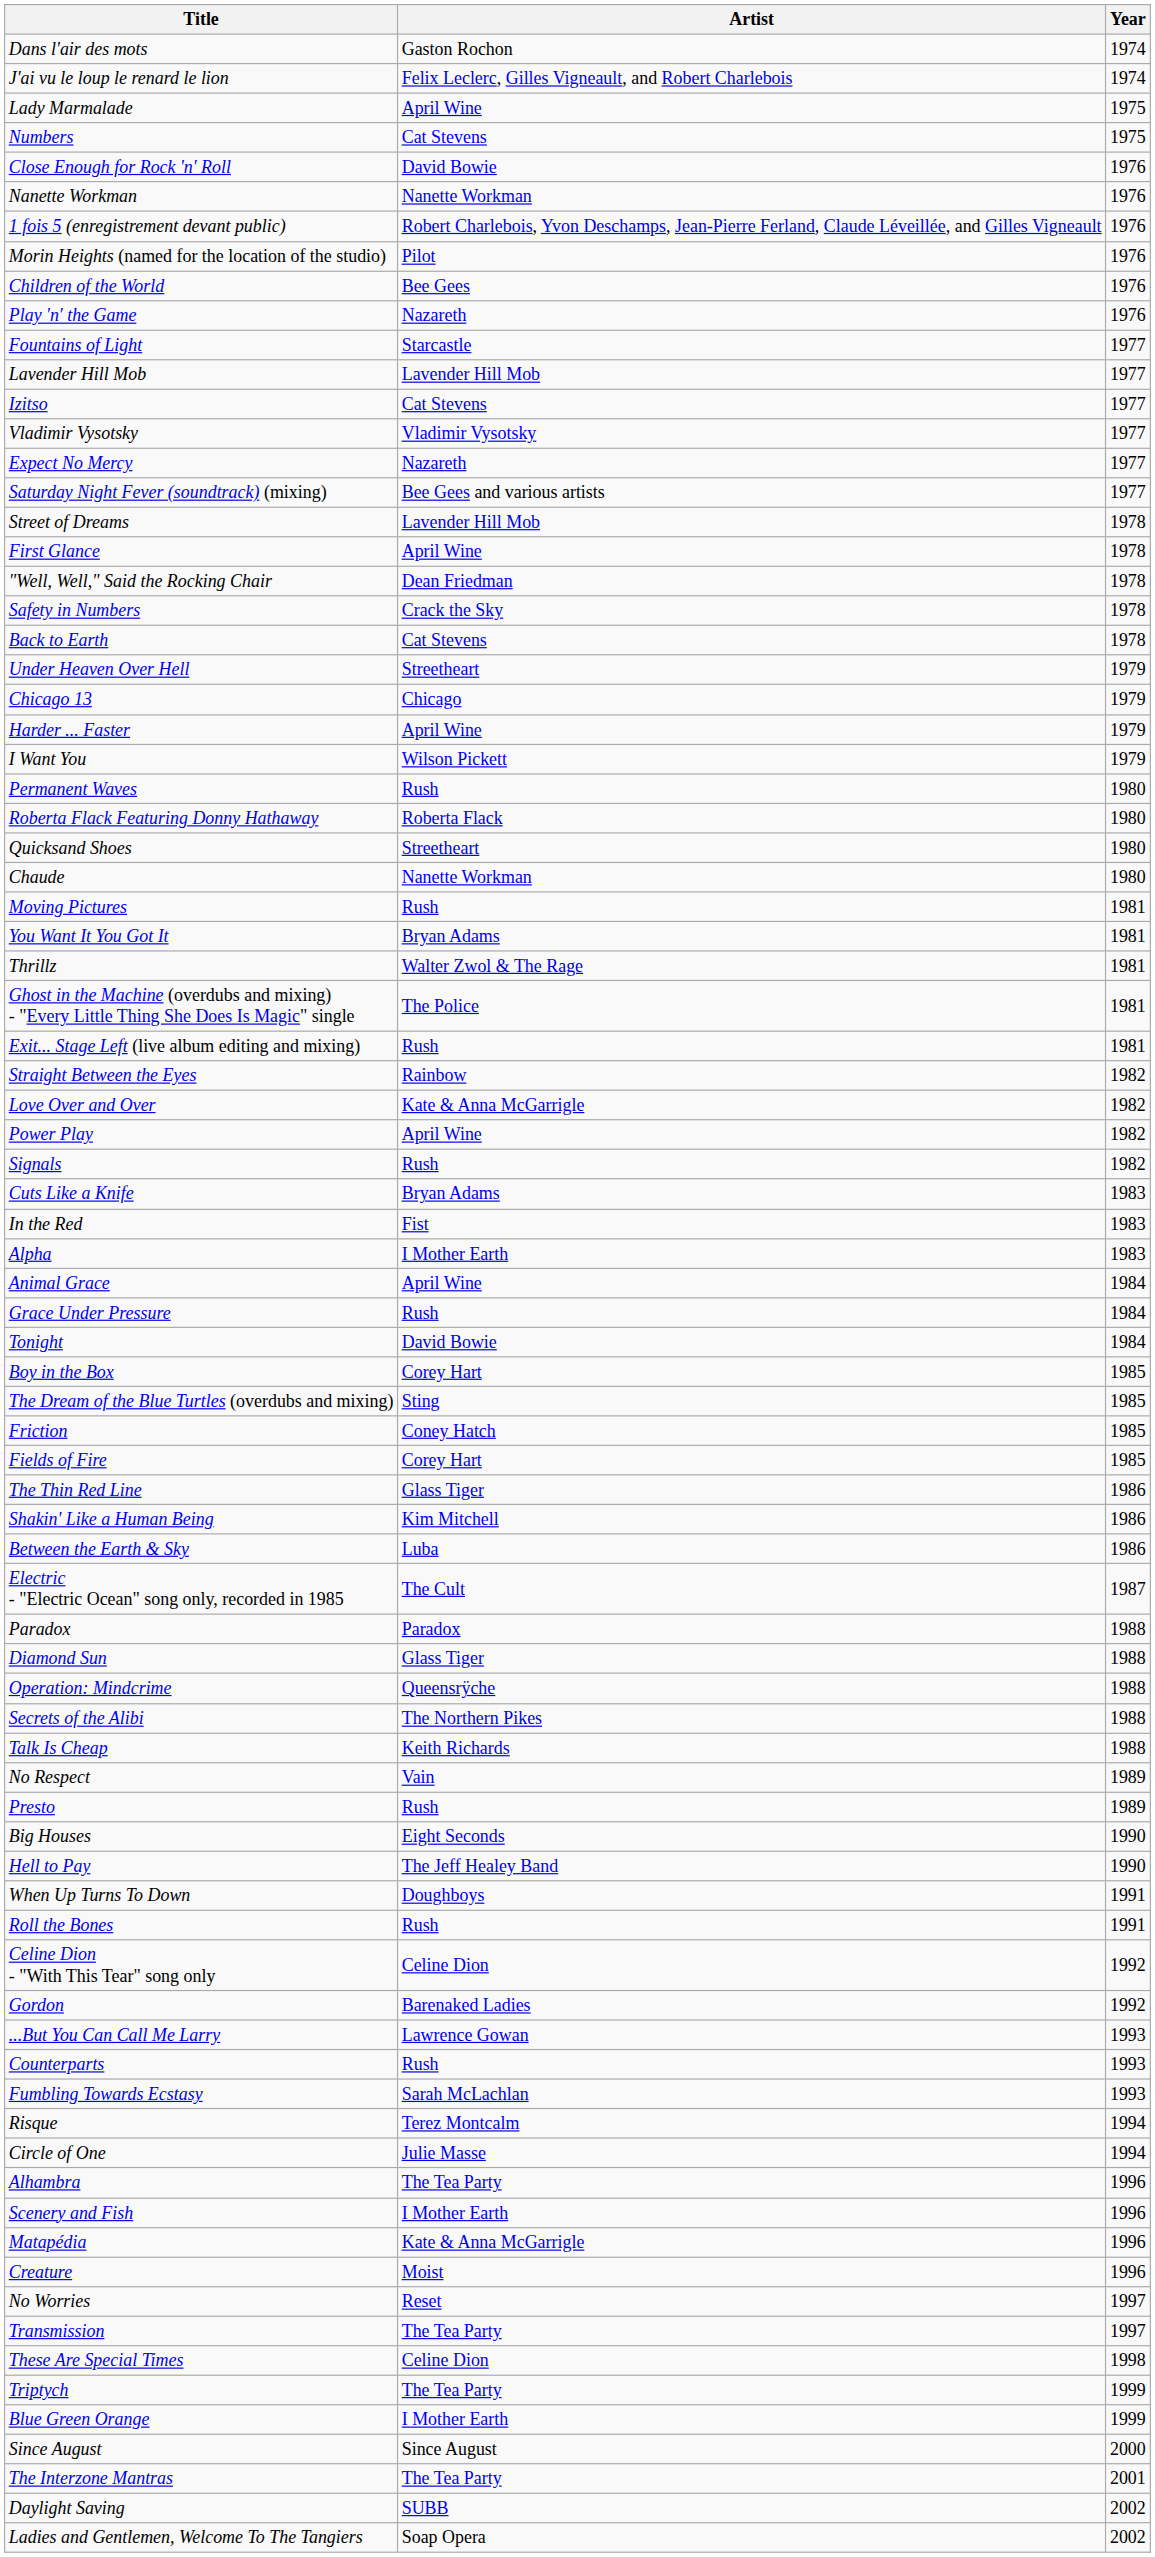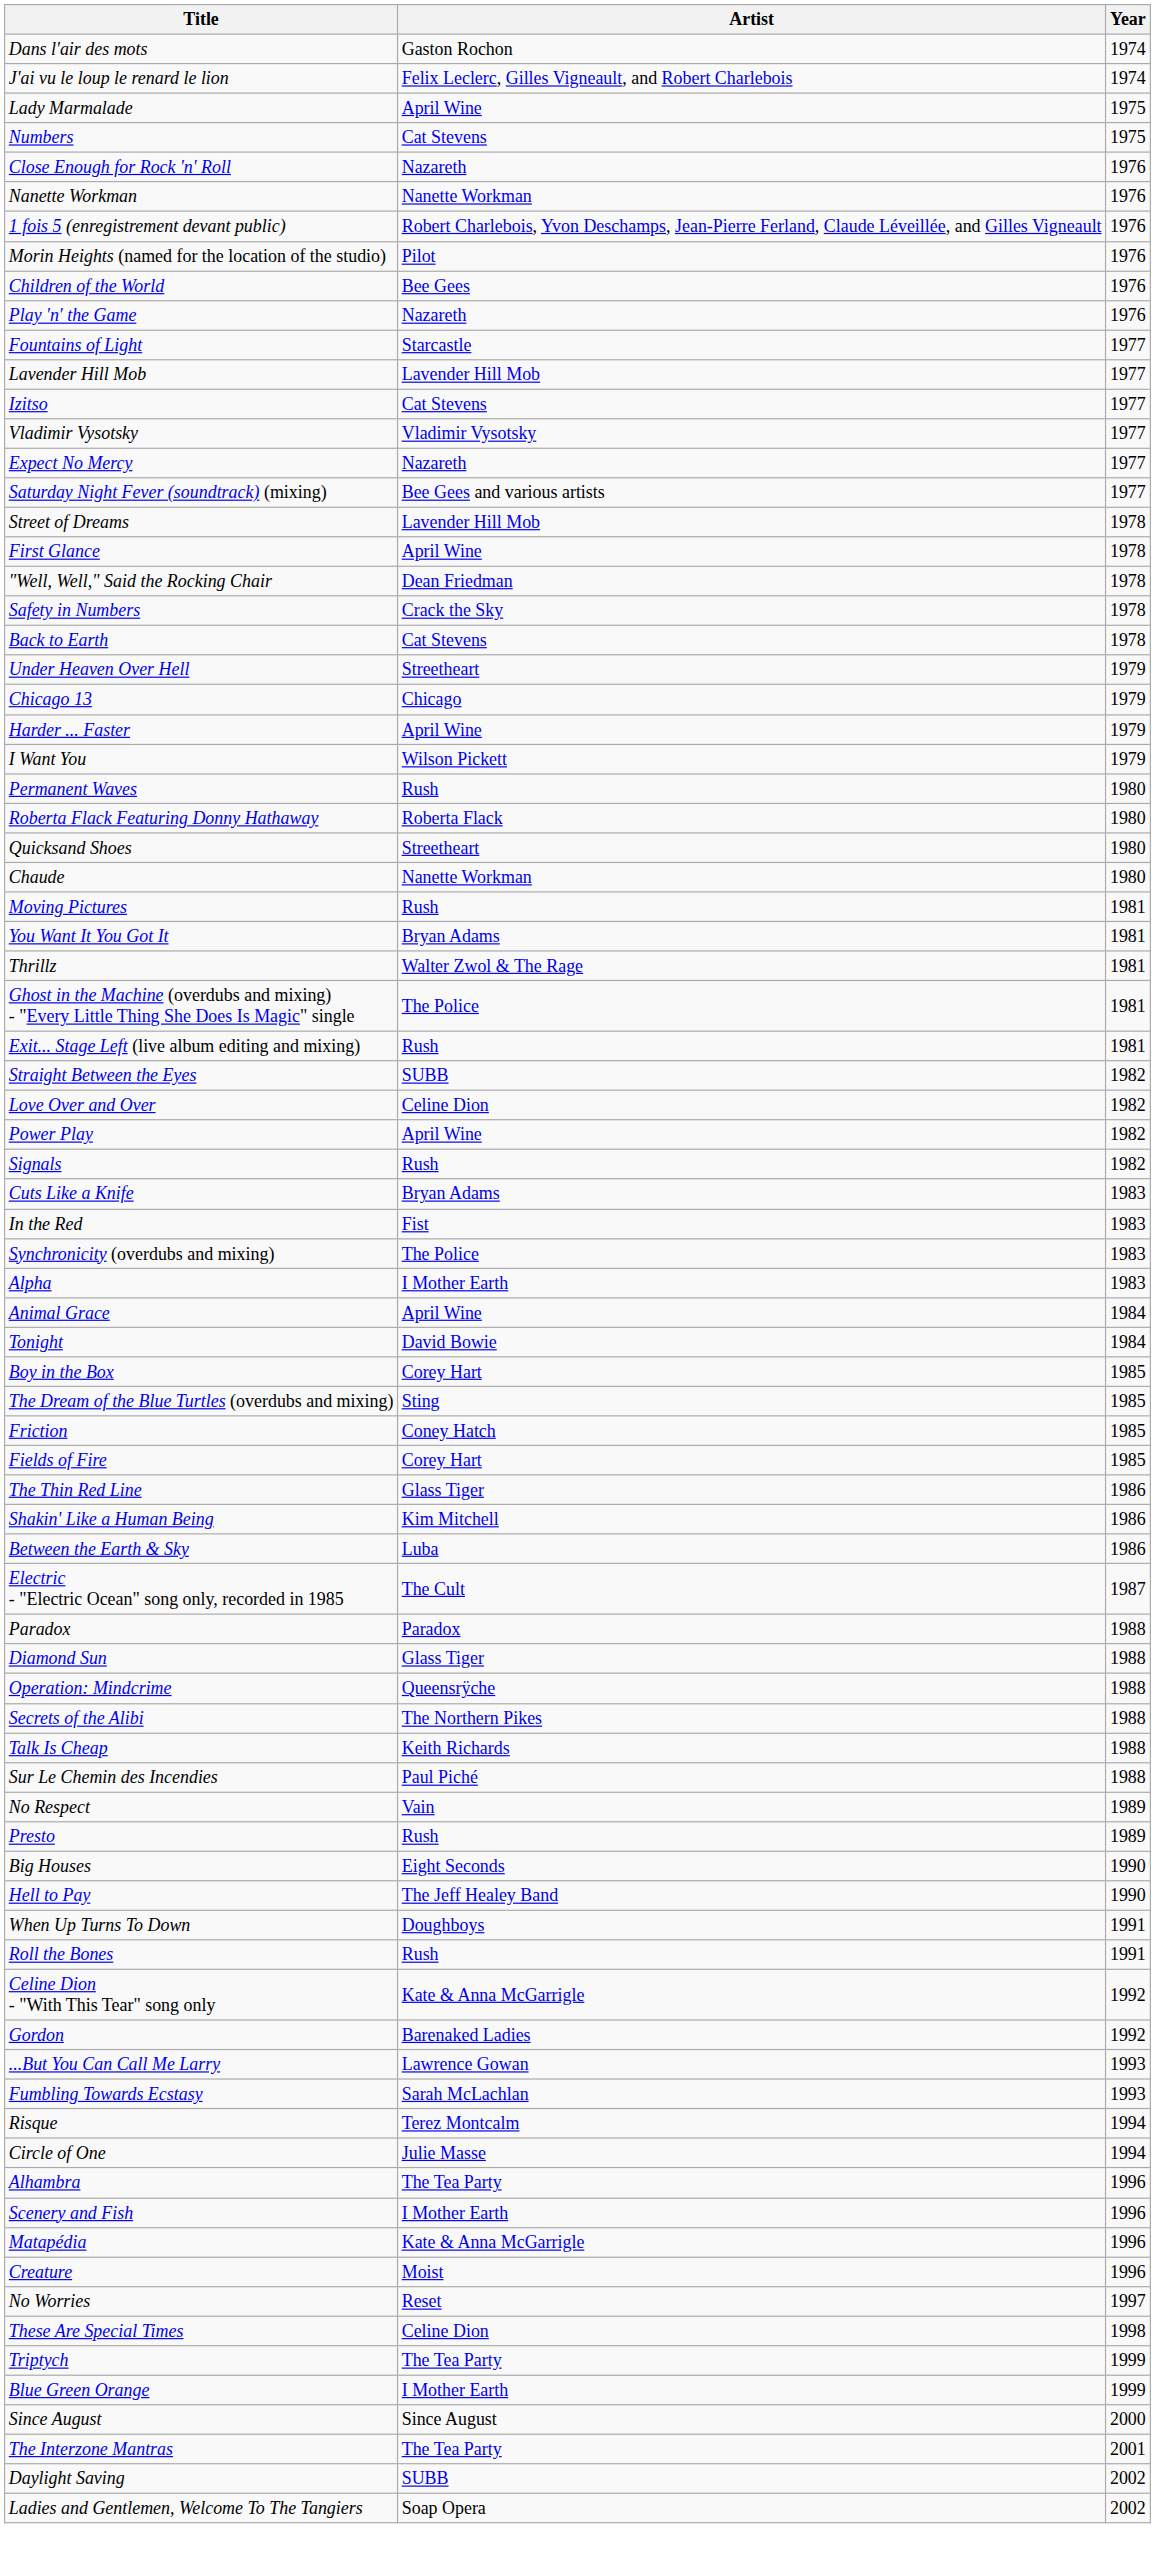Close Enough for Rock 'n' Roll | Artist: David Bowie -> Nazareth
Straight Between the Eyes | Artist: Rainbow -> SUBB
Love Over and Over | Artist: Kate & Anna McGarrigle -> Celine Dion
+ row: Synchronicity (overdubs and mixing) | The Police | 1983
- row: Grace Under Pressure | Rush | 1984
+ row: Sur Le Chemin des Incendies | Paul Piché | 1988
Celine Dion - "With This Tear" song only | Artist: Celine Dion -> Kate & Anna McGarrigle
- row: Counterparts | Rush | 1993
- row: Transmission | The Tea Party | 1997
